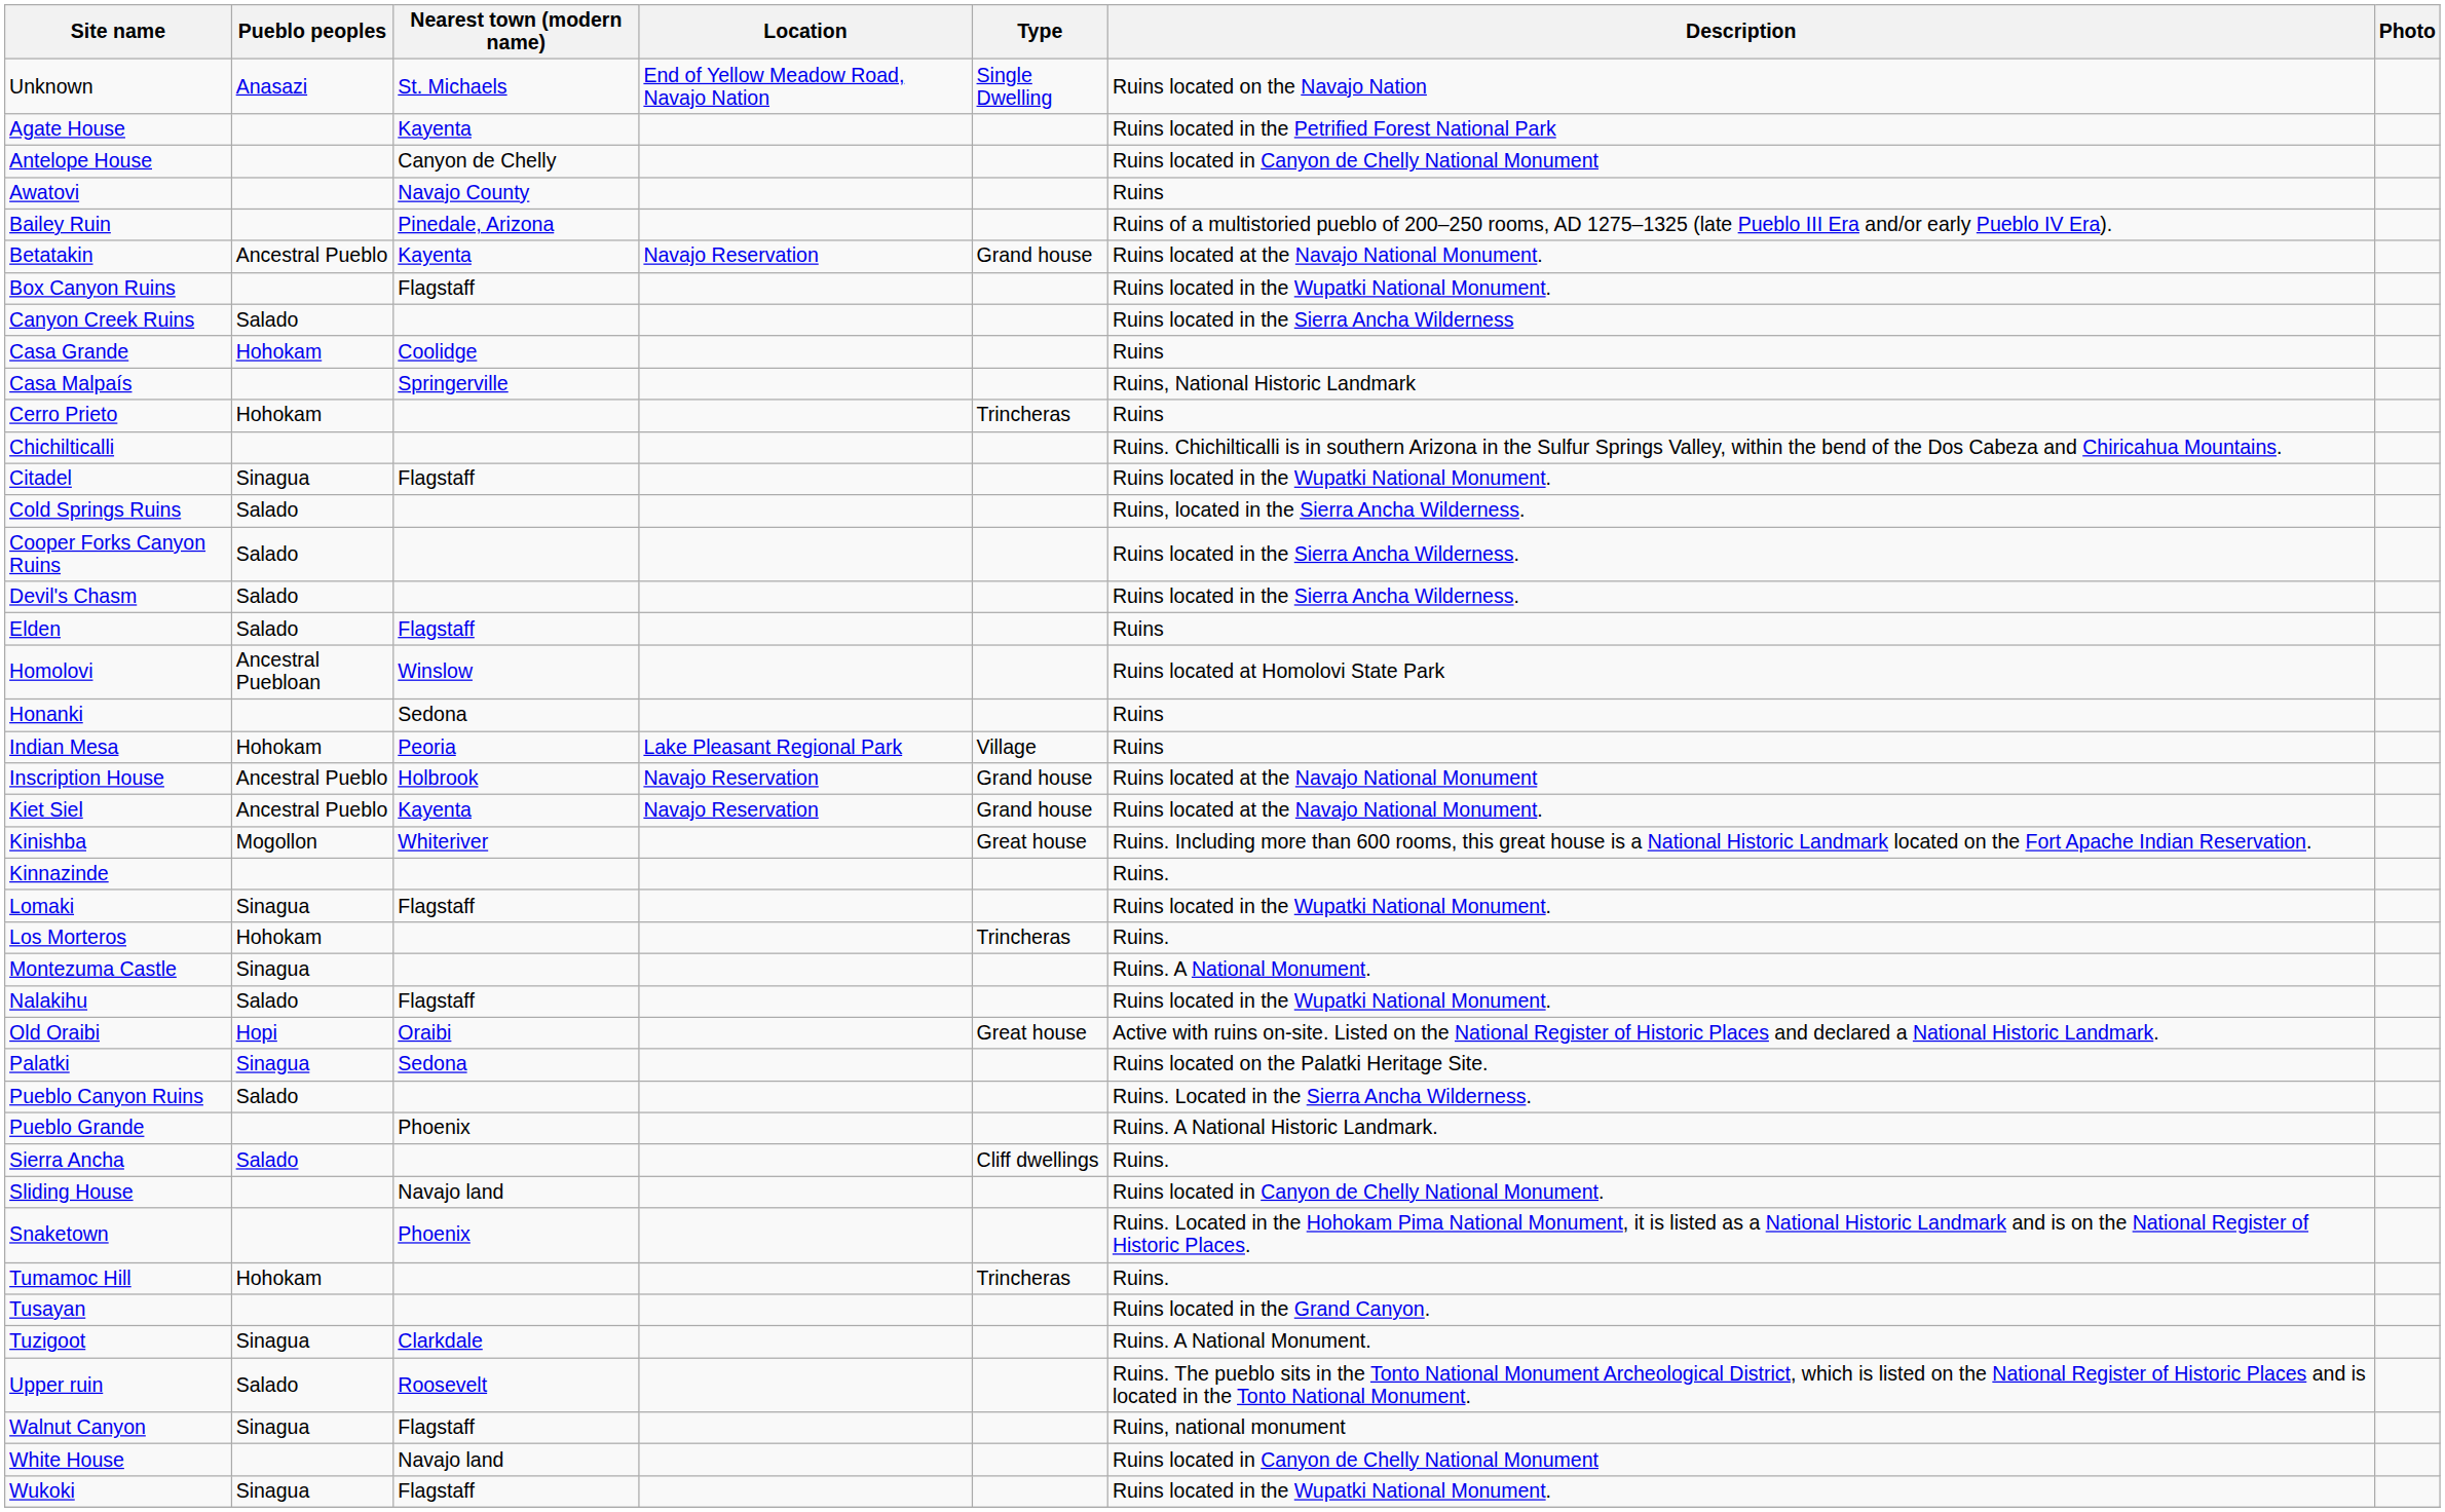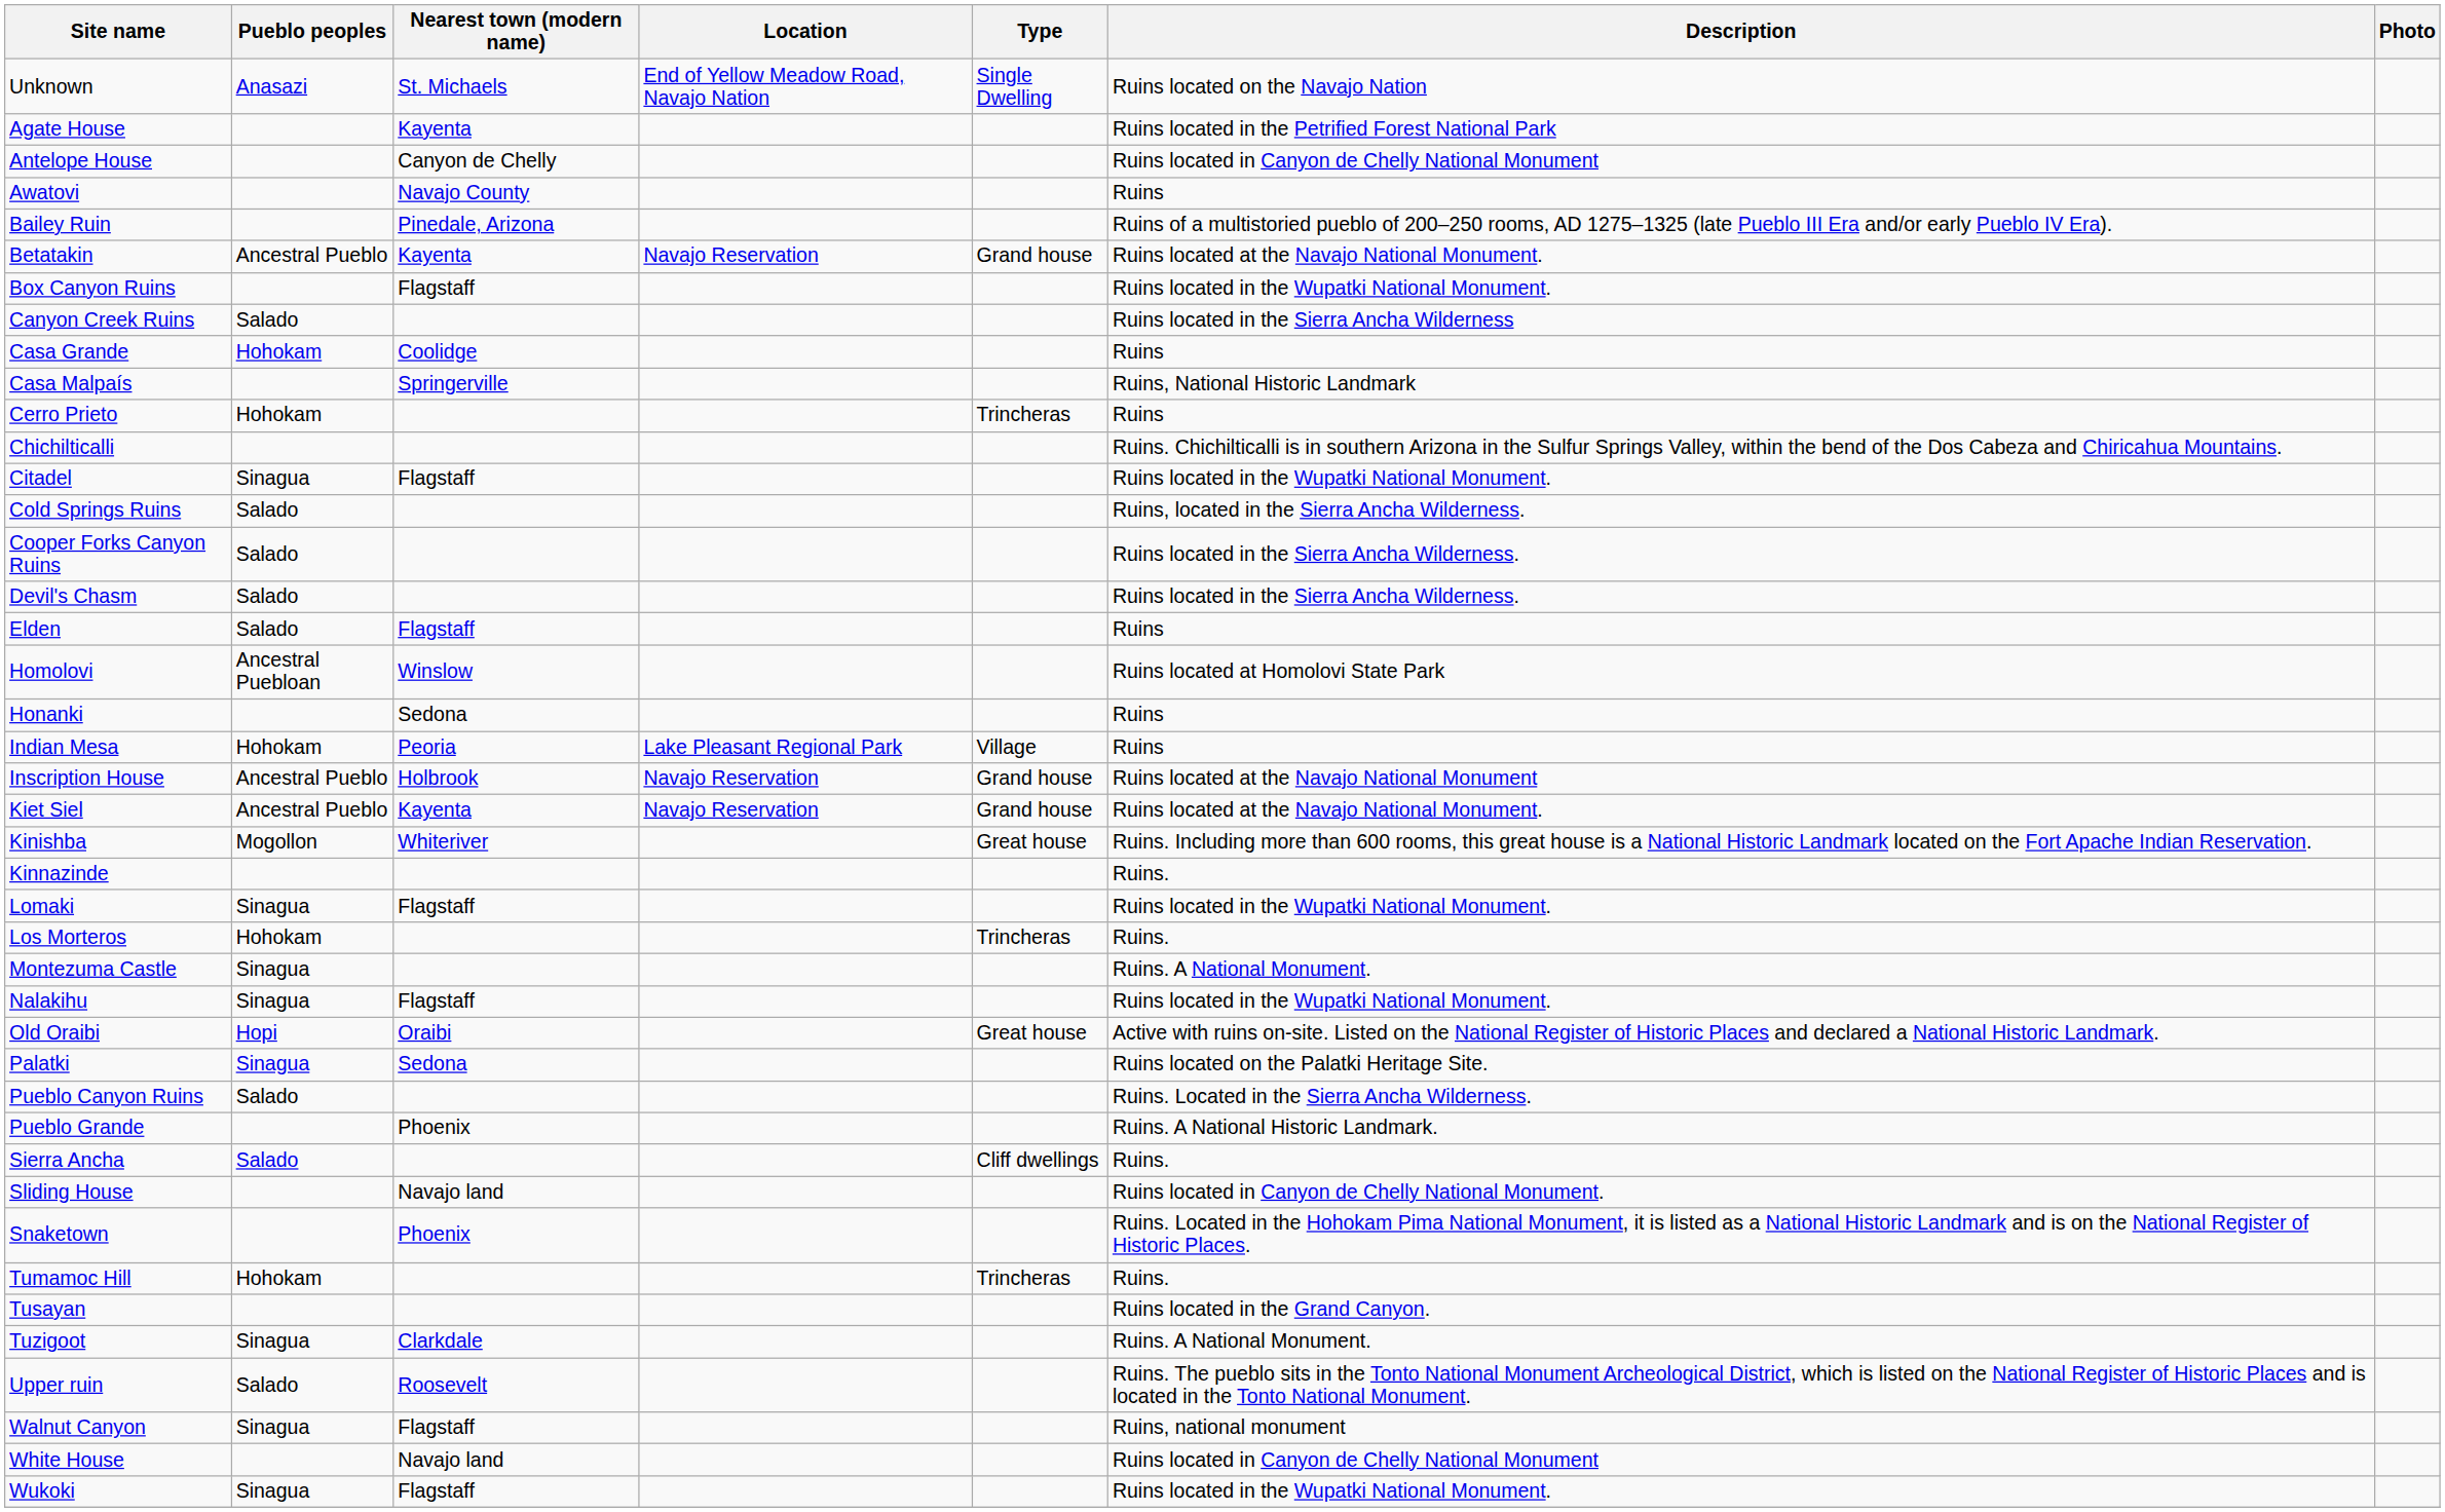Nalakihu | Pueblo peoples: Salado -> Sinagua
